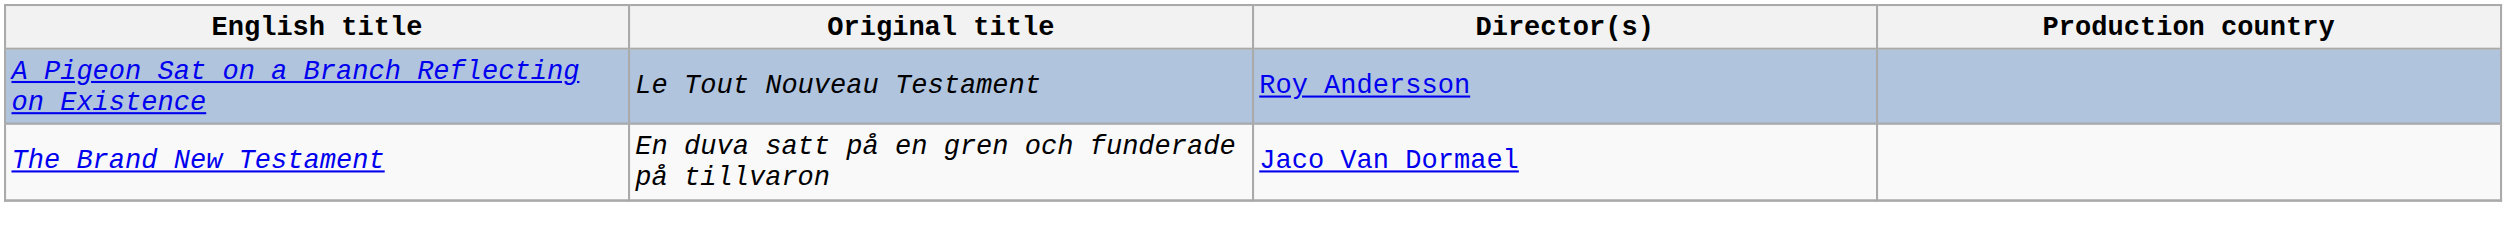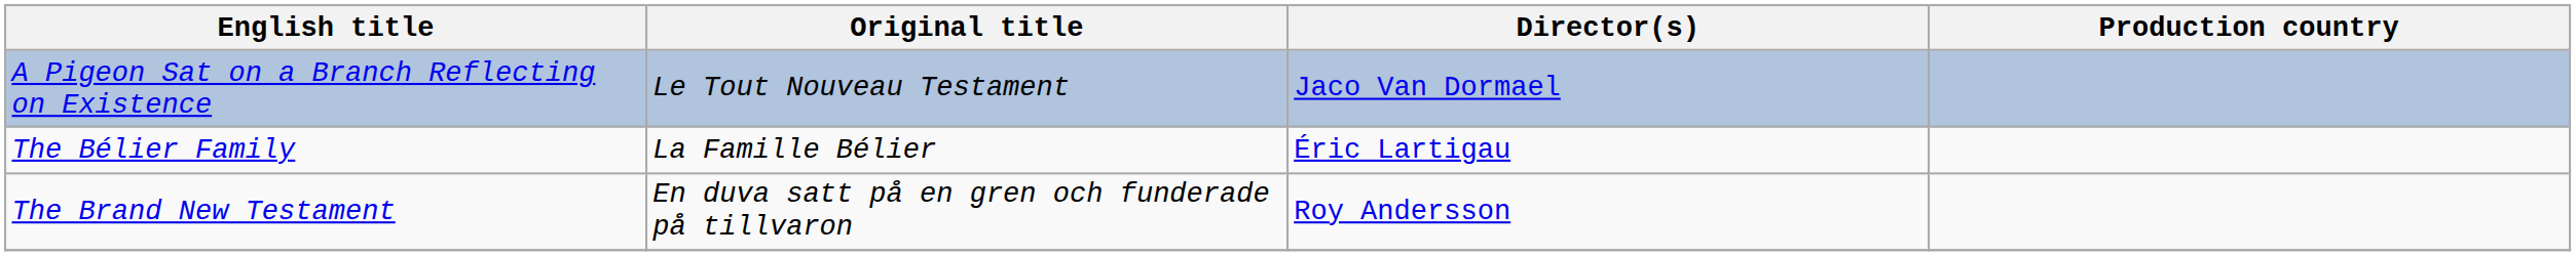A Pigeon Sat on a Branch Reflecting on Existence | Director(s): Roy Andersson -> Jaco Van Dormael
+ row: The Bélier Family | La Famille Bélier | Éric Lartigau
The Brand New Testament | Director(s): Jaco Van Dormael -> Roy Andersson
